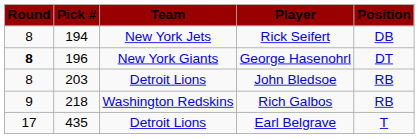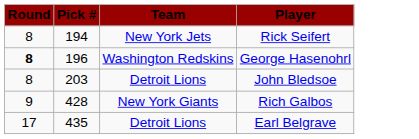- column: Position | DB | DT | RB | RB | T
George Hasenohrl | Team: New York Giants -> Washington Redskins
Rich Galbos | Pick #: 218 -> 428
Rich Galbos | Team: Washington Redskins -> New York Giants
